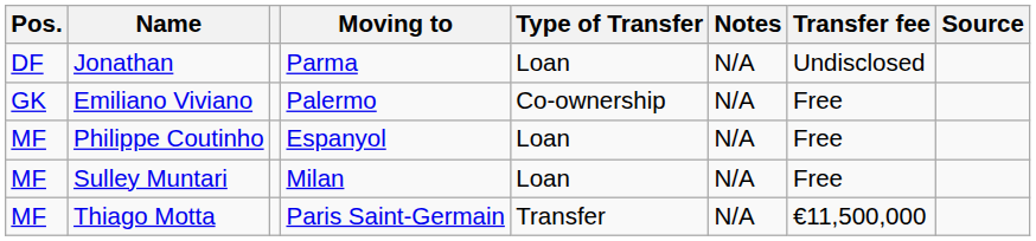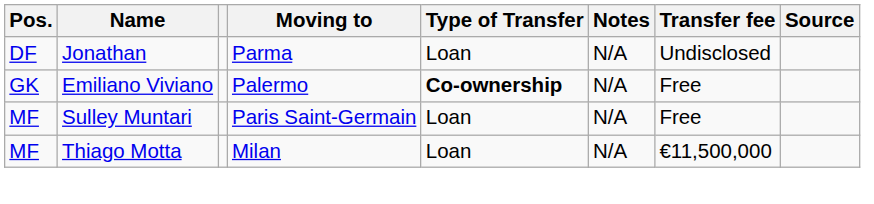Emiliano Viviano | Type of Transfer: normal -> bold
- row: MF | Philippe Coutinho | Espanyol | Loan | N/A | Free
Sulley Muntari | Moving to: Milan -> Paris Saint-Germain
Thiago Motta | Moving to: Paris Saint-Germain -> Milan
Thiago Motta | Type of Transfer: Transfer -> Loan
